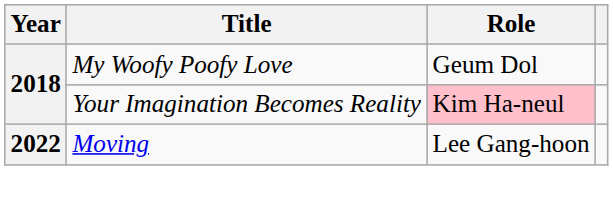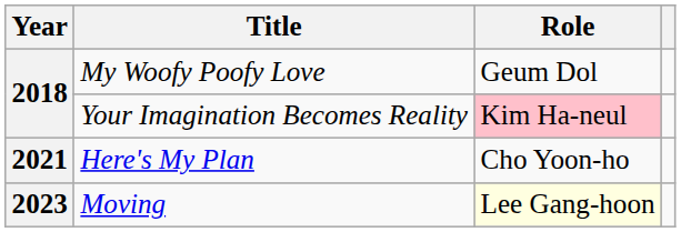+ row: 2021 | Here's My Plan | Cho Yoon-ho
Moving | Year: 2022 -> 2023
Moving | Role: no background -> lightyellow background
